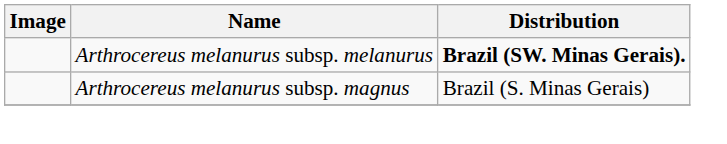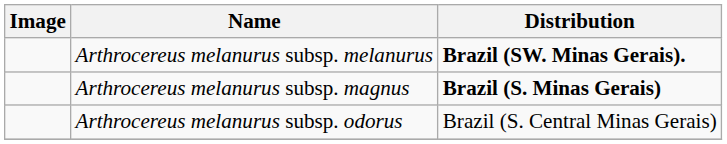Arthrocereus melanurus subsp. magnus | Distribution: normal -> bold
+ row: Arthrocereus melanurus subsp. odorus | Brazil (S. Central Minas Gerais)
